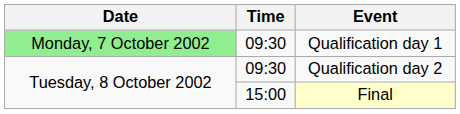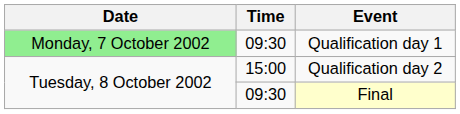Qualification day 2 | Time: 09:30 -> 15:00
Final | Time: 15:00 -> 09:30
